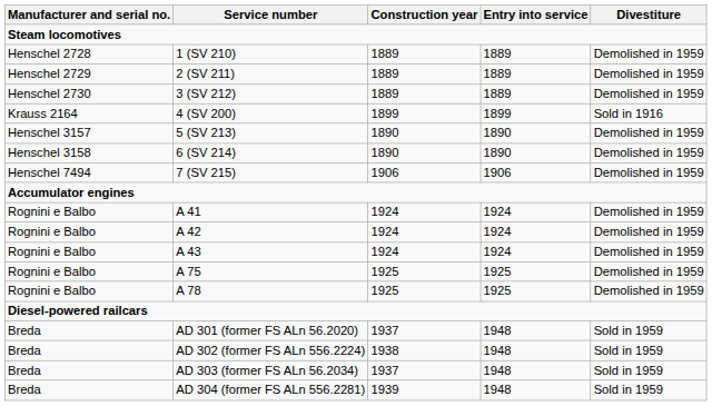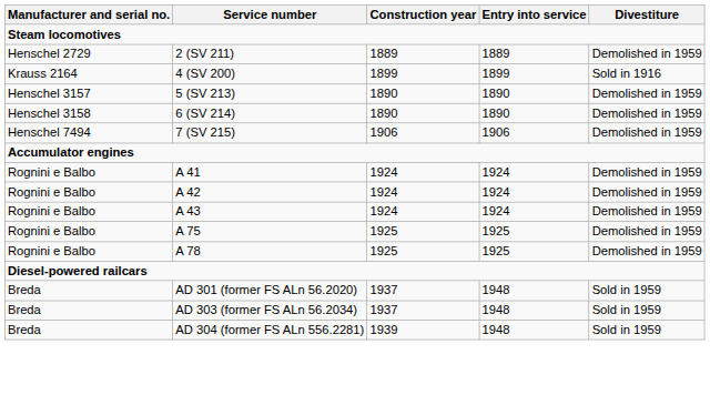- row: Henschel 2728 | 1 (SV 210) | 1889 | 1889 | Demolished in 1959
- row: Henschel 2730 | 3 (SV 212) | 1889 | 1889 | Demolished in 1959
- row: Breda | AD 302 (former FS ALn 556.2224) | 1938 | 1948 | Sold in 1959
